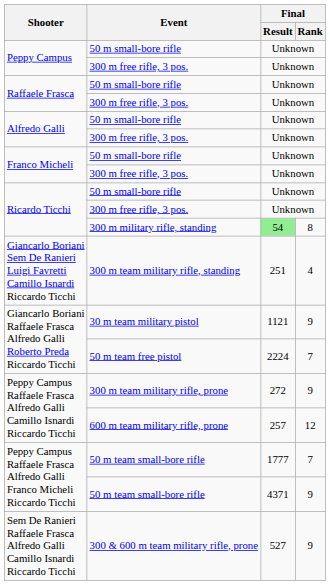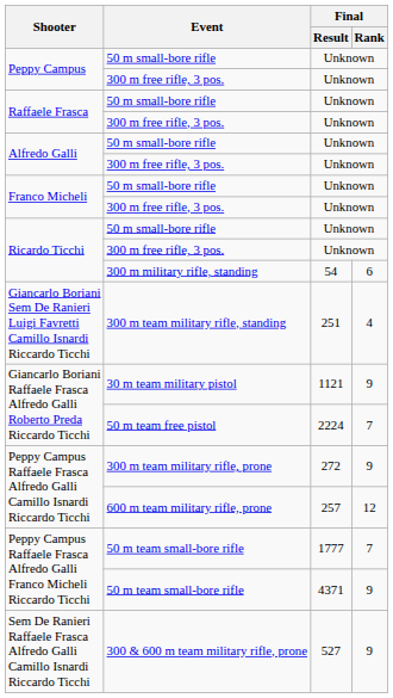Ricardo Ticchi / 300 m military rifle, standing | Final / Result: lightgreen background -> no background
Ricardo Ticchi / 300 m military rifle, standing | Final / Rank: 8 -> 6
